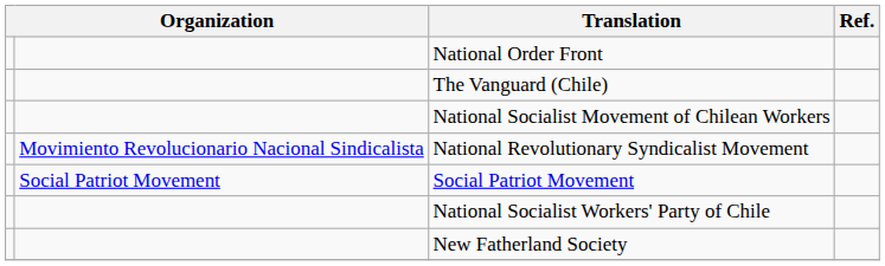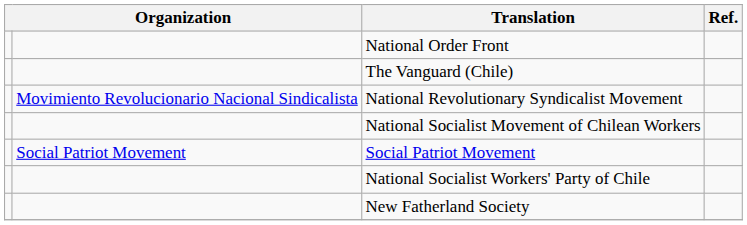rows swapped: National Socialist Movement of Chilean Workers <-> National Revolutionary Syndicalist Movement
